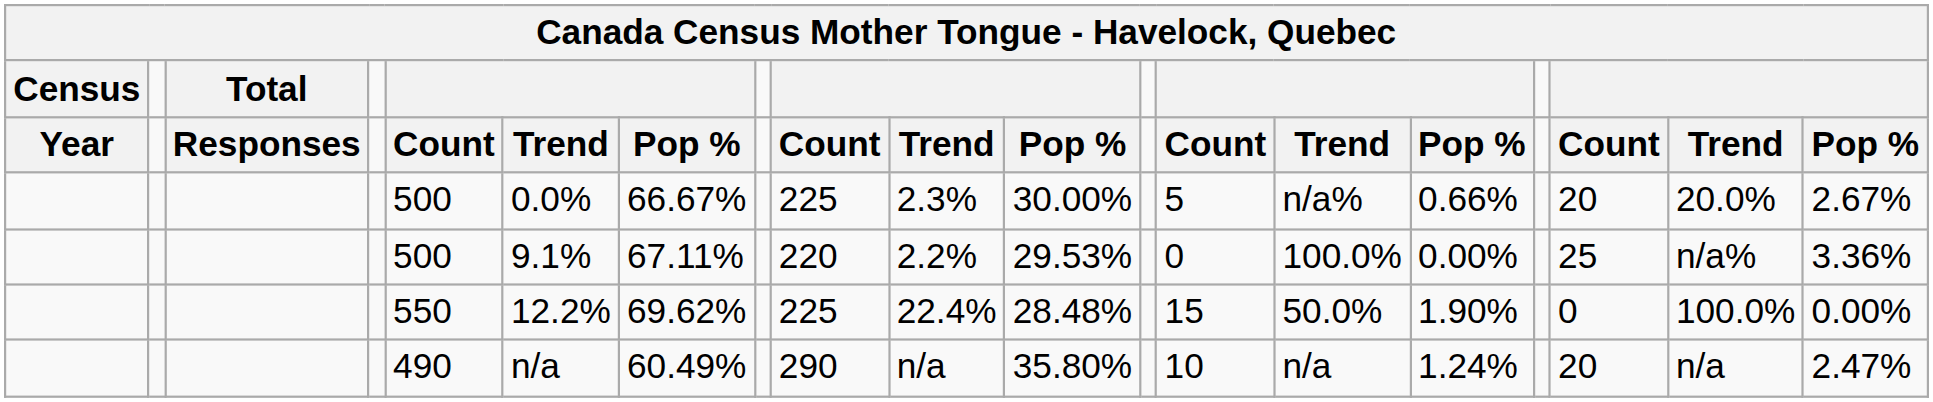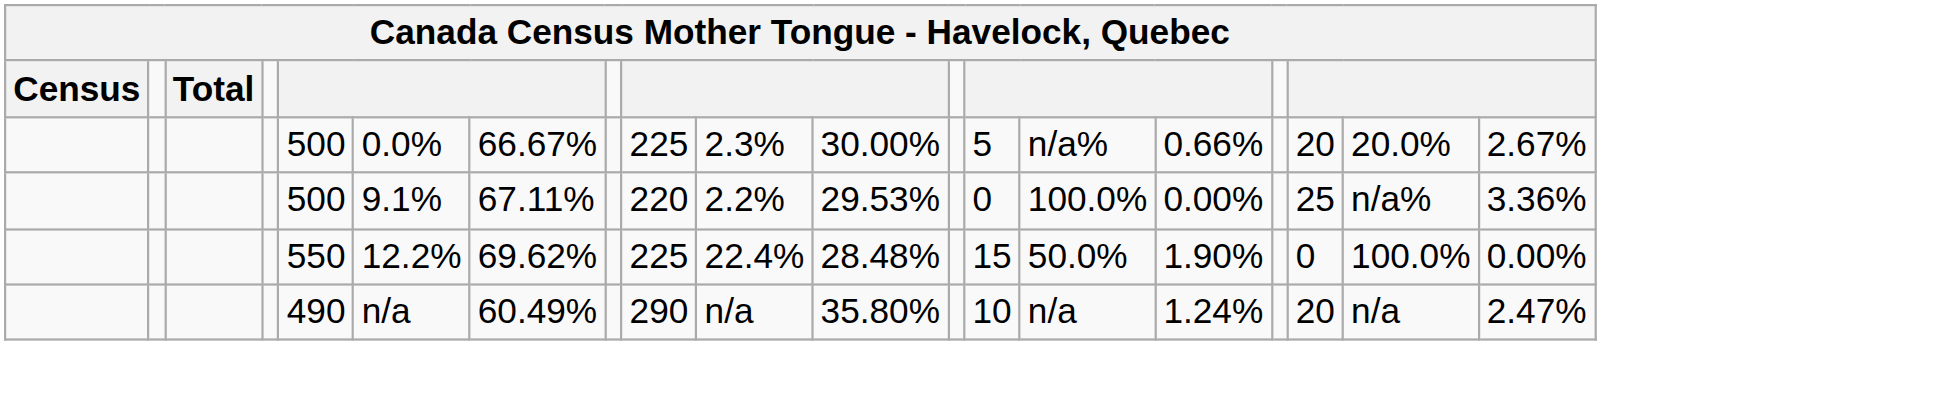- row: Year | Responses | Count | Trend | Pop % | Count | Trend | Pop % | Count | Trend | Pop % | Count | Trend | Pop %
